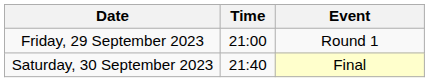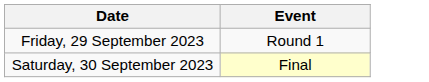- column: Time | 21:00 | 21:40
